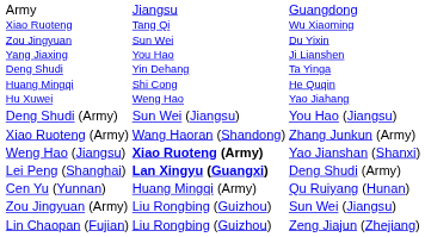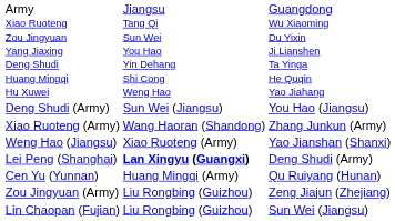Weng Hao (Jiangsu) | column 3: bold -> normal
Zou Jingyuan (Army) | column 4: Sun Wei (Jiangsu) -> Zeng Jiajun (Zhejiang)
Lin Chaopan (Fujian) | column 4: Zeng Jiajun (Zhejiang) -> Sun Wei (Jiangsu)
